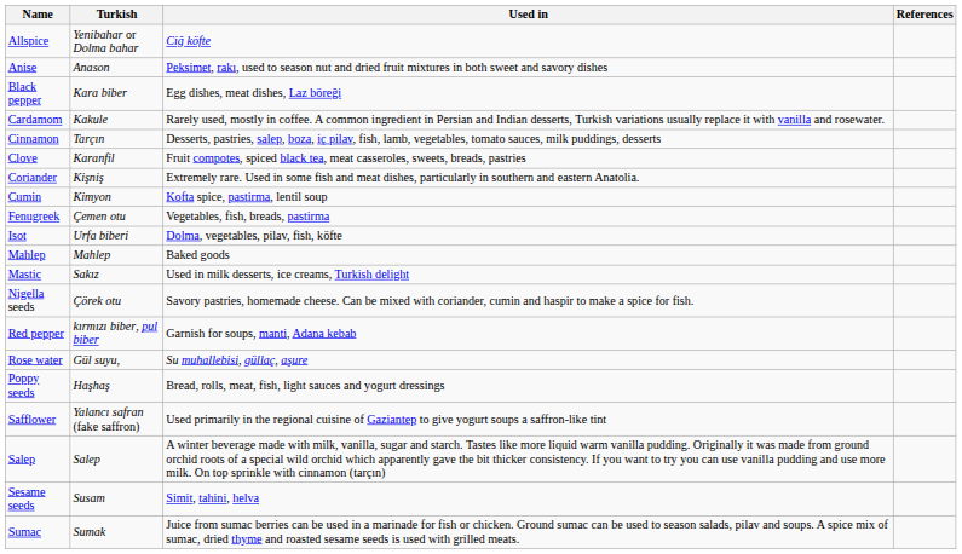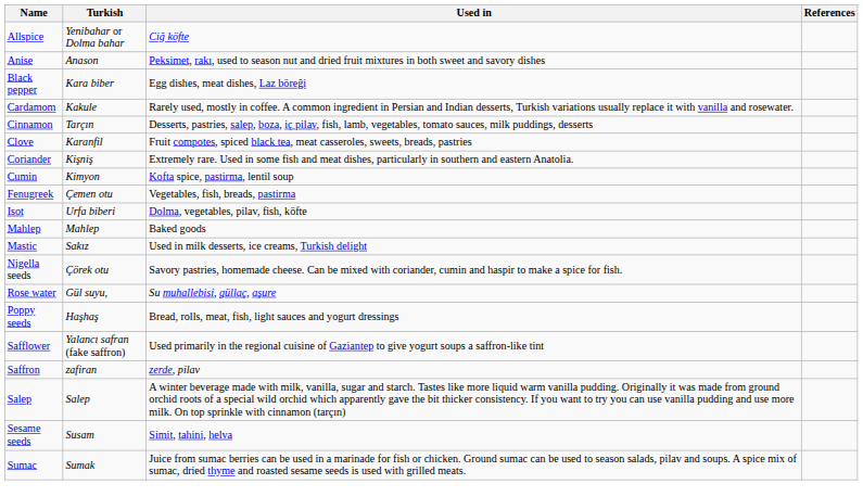- row: Red pepper | kırmızı biber, pul biber | Garnish for soups, manti, Adana kebab
+ row: Saffron | zafiran | zerde, pilav
